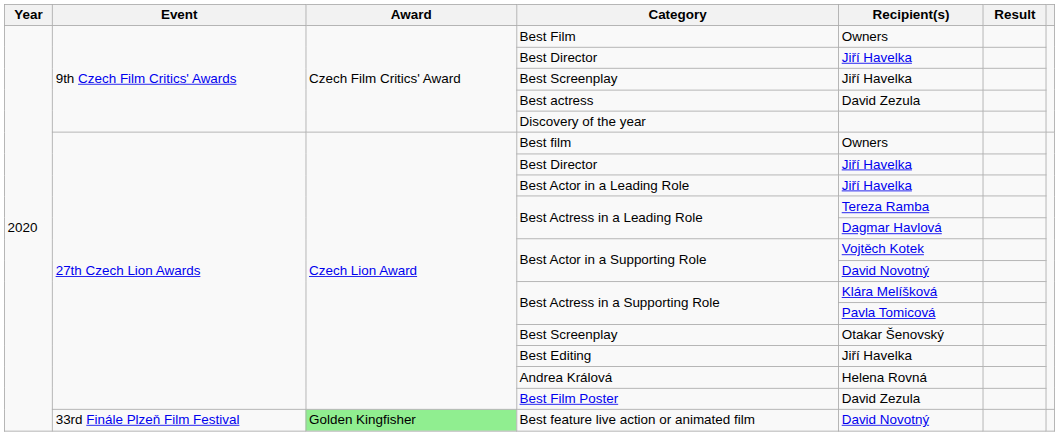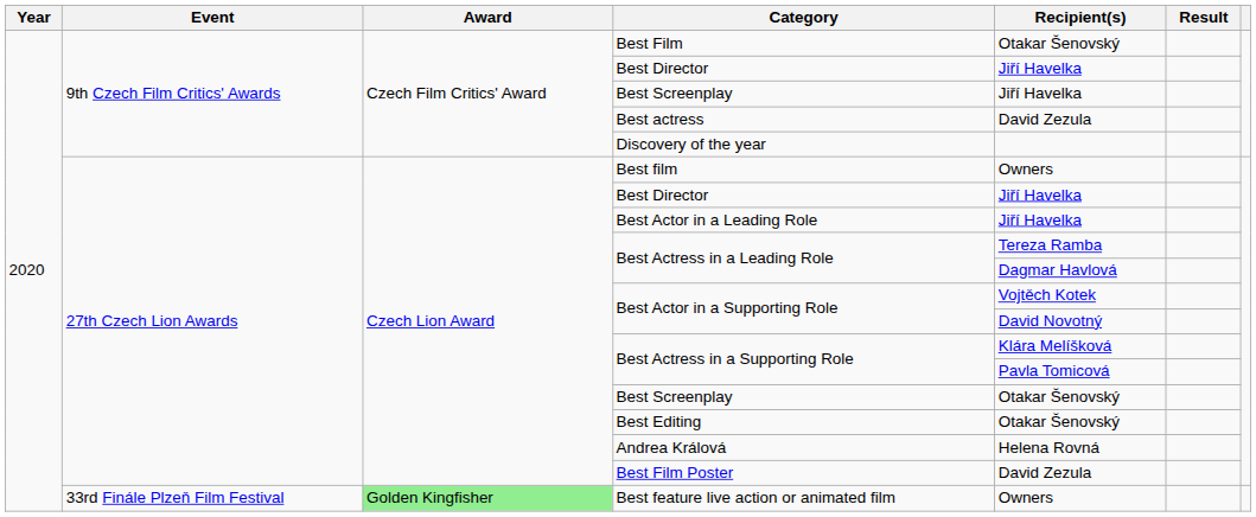Best Film | Recipient(s): Owners -> Otakar Šenovský
Best Editing | Recipient(s): Jiří Havelka -> Otakar Šenovský
Best feature live action or animated film | Recipient(s): David Novotný -> Owners
